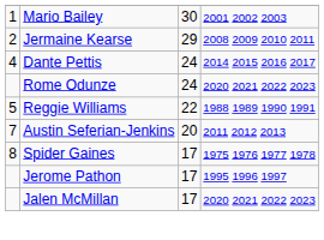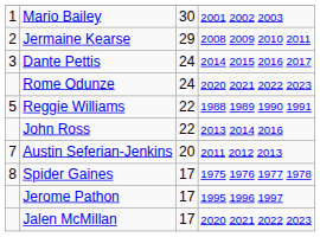Dante Pettis | column 1: 4 -> 3
+ row: John Ross | 22 | 2013 2014 2016
